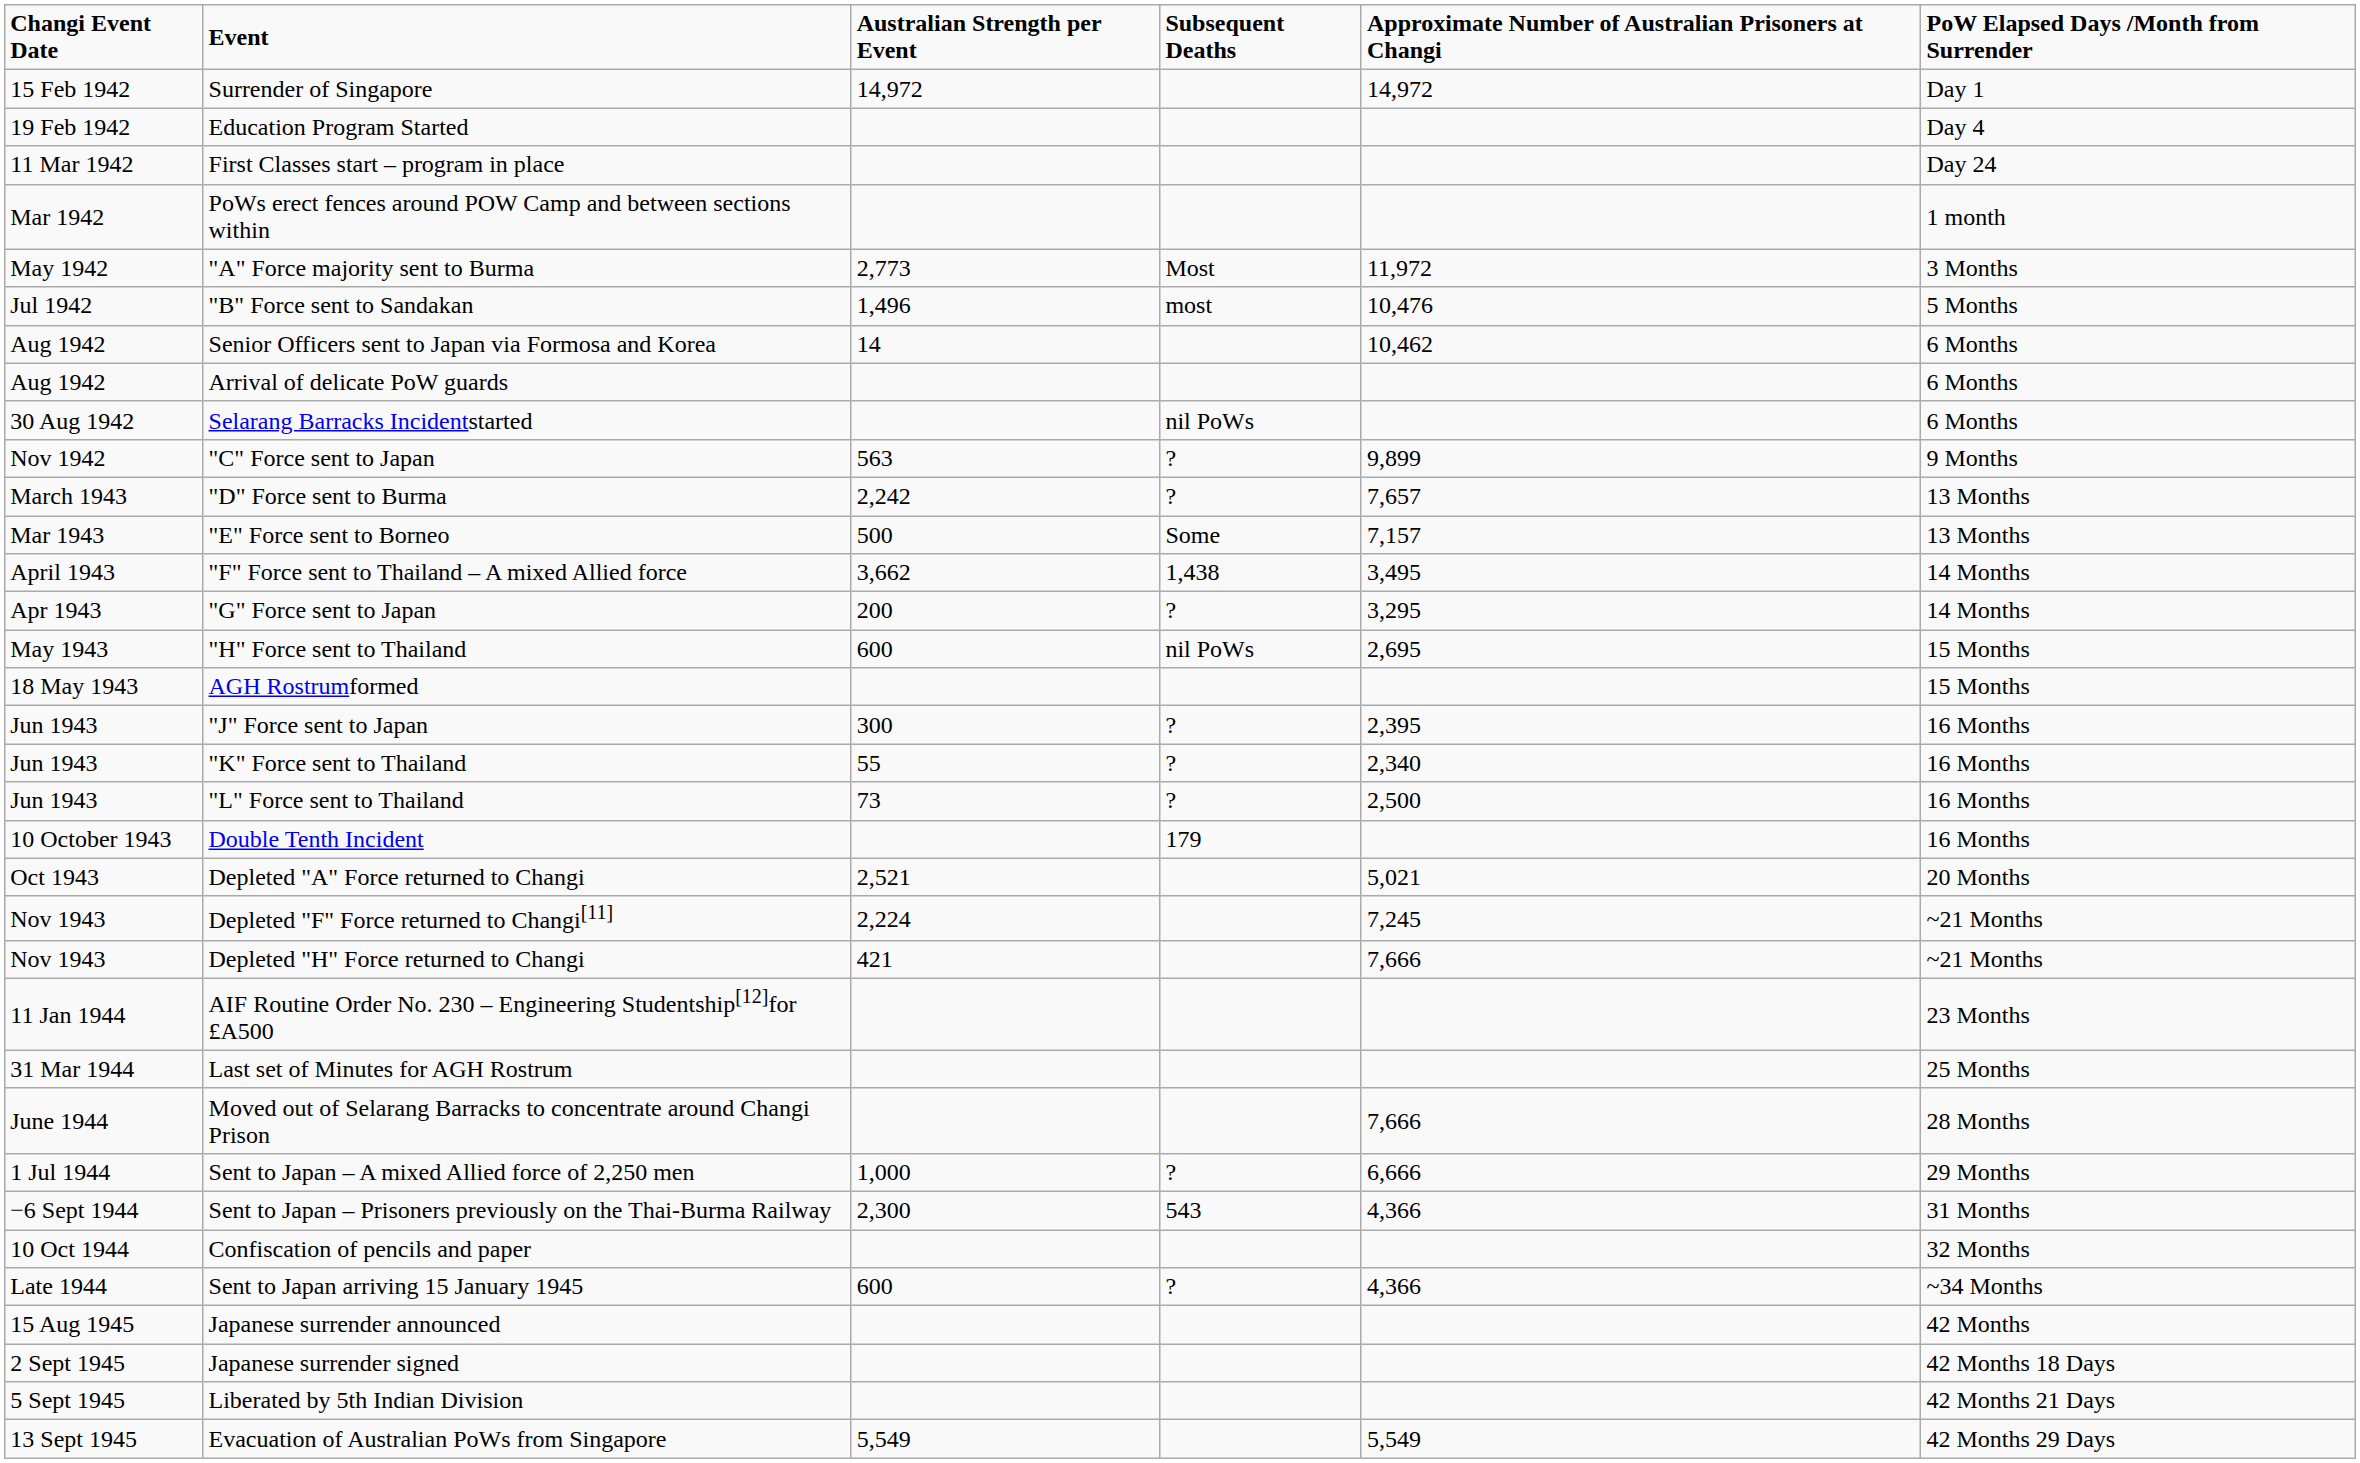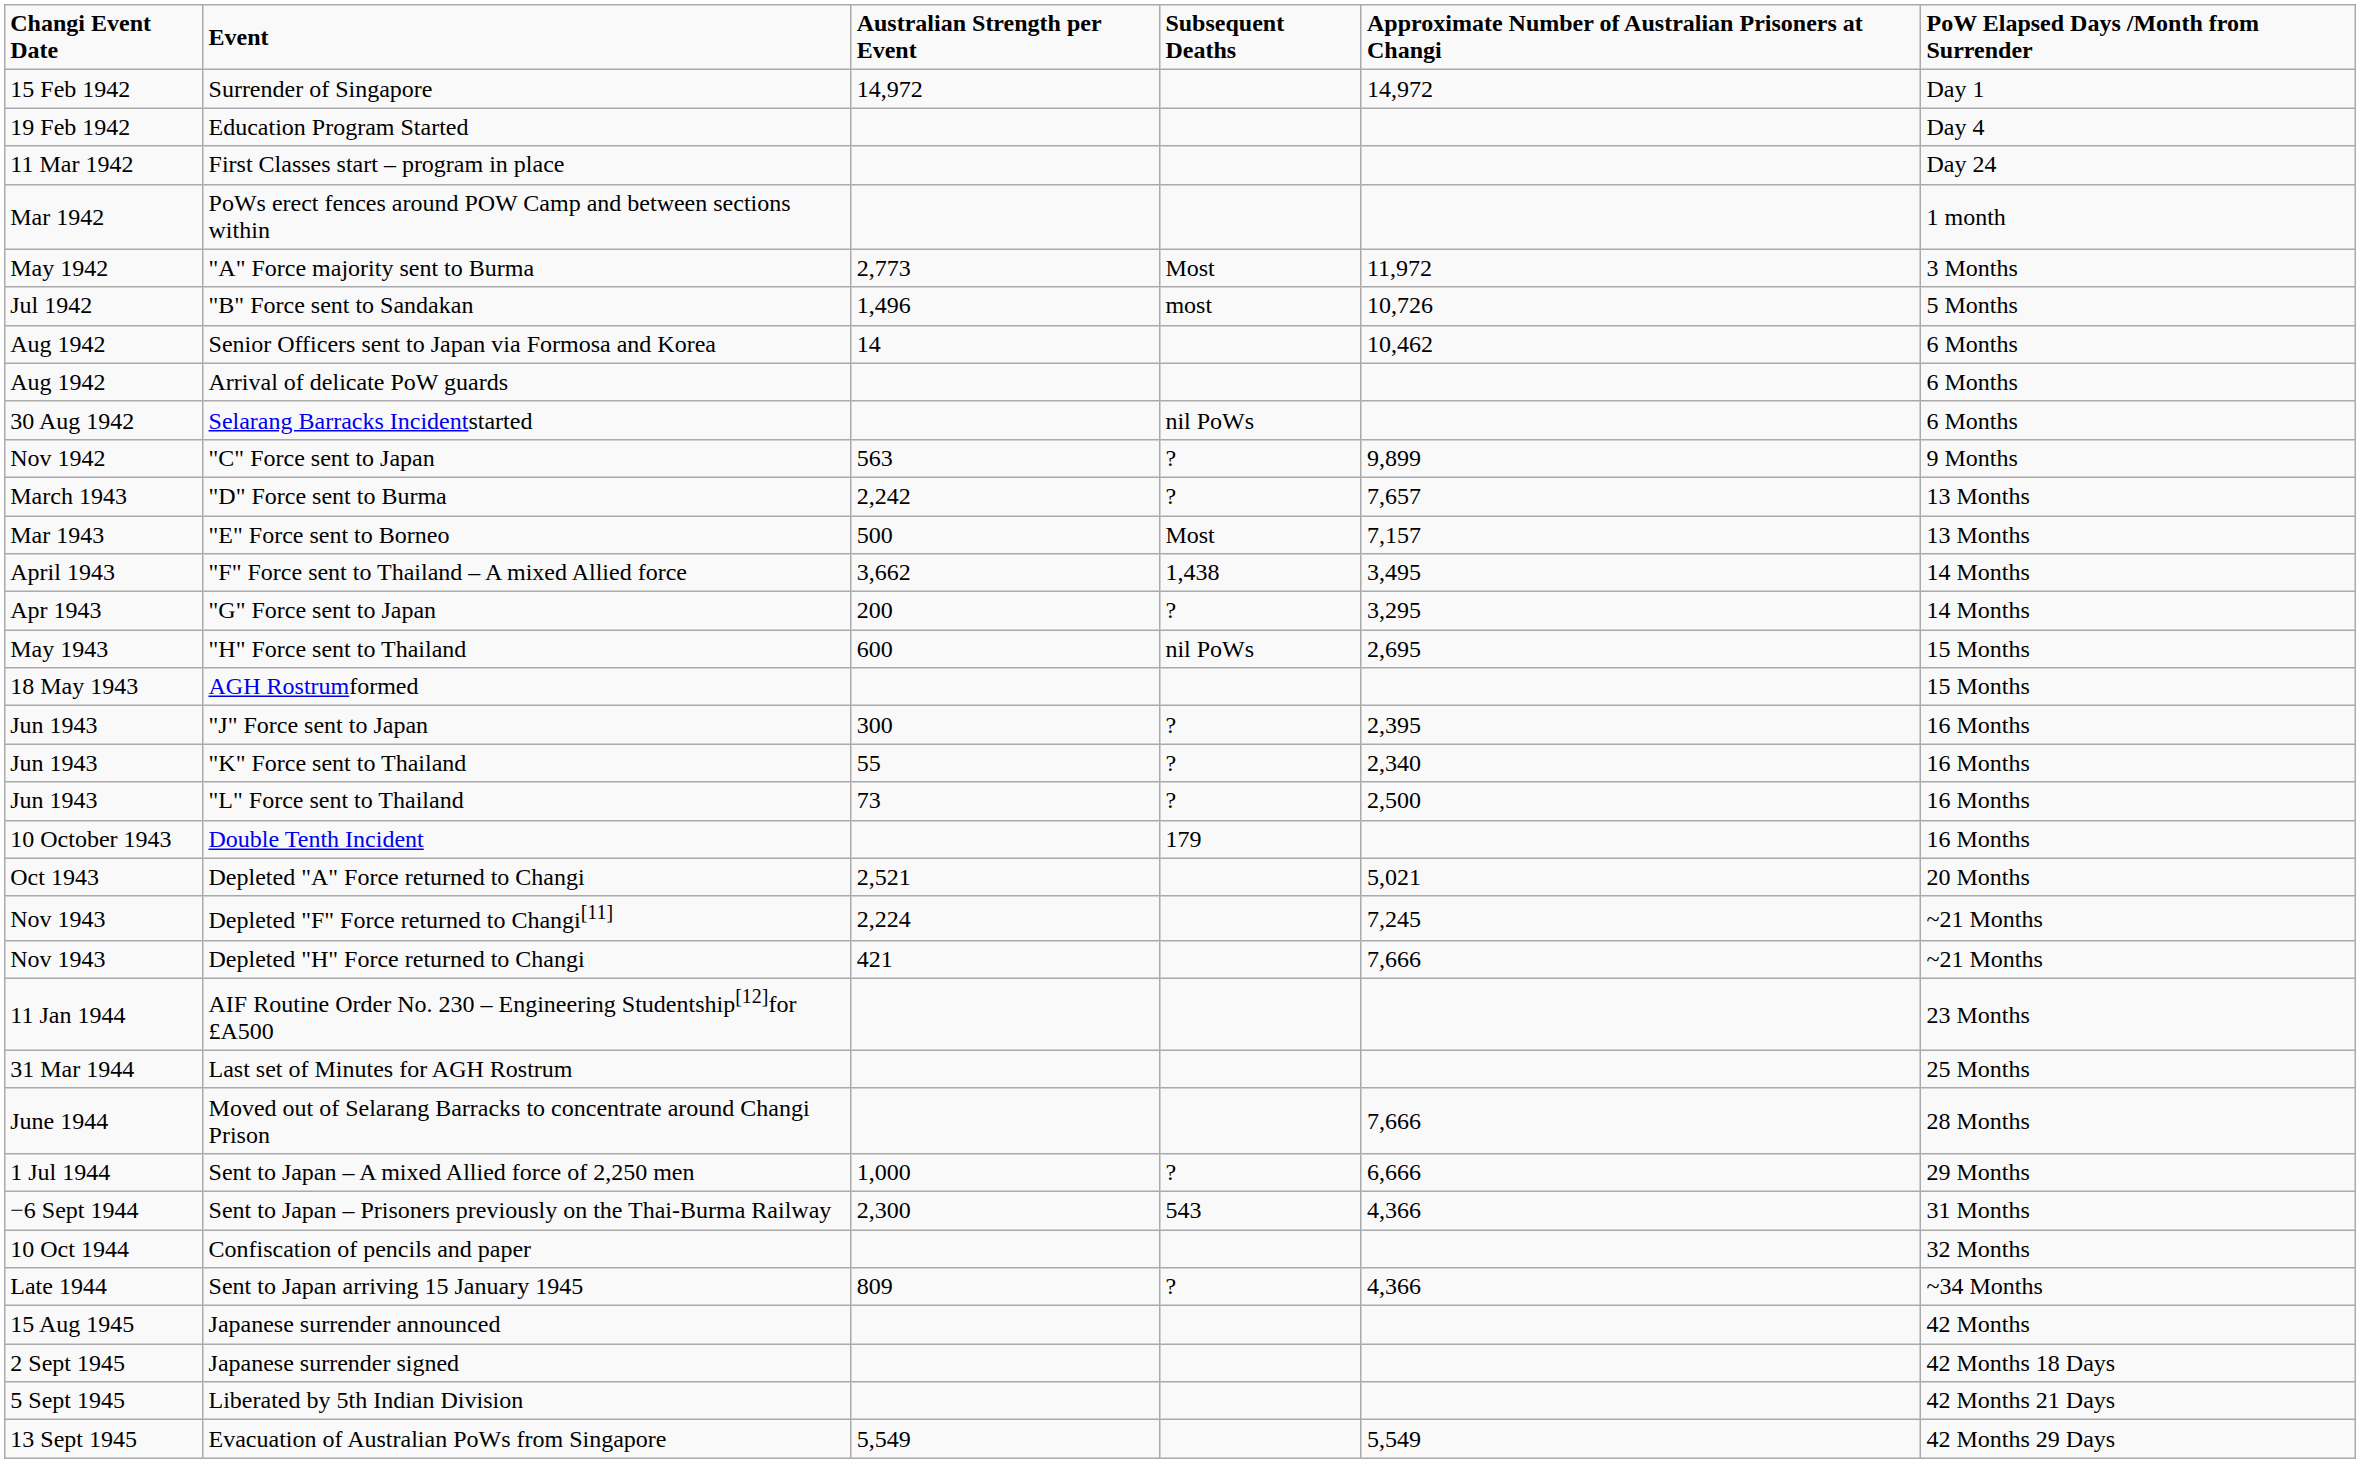"B" Force sent to Sandakan | Approximate Number of Australian Prisoners at Changi: 10,476 -> 10,726
"E" Force sent to Borneo | Subsequent Deaths: Some -> Most
Sent to Japan arriving 15 January 1945 | Australian Strength per Event: 600 -> 809
